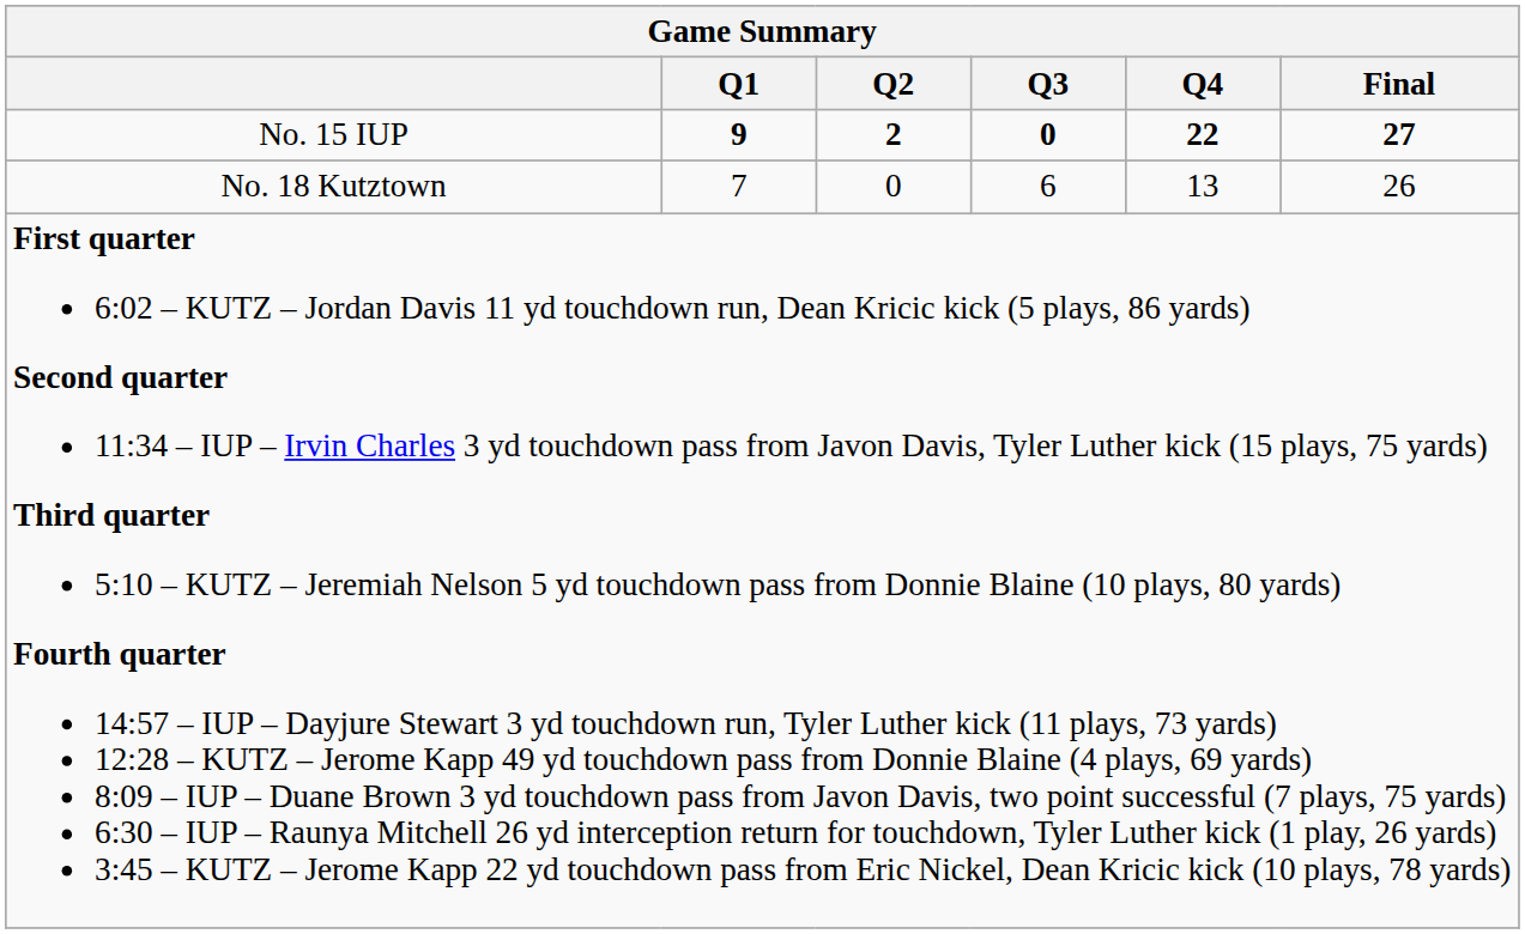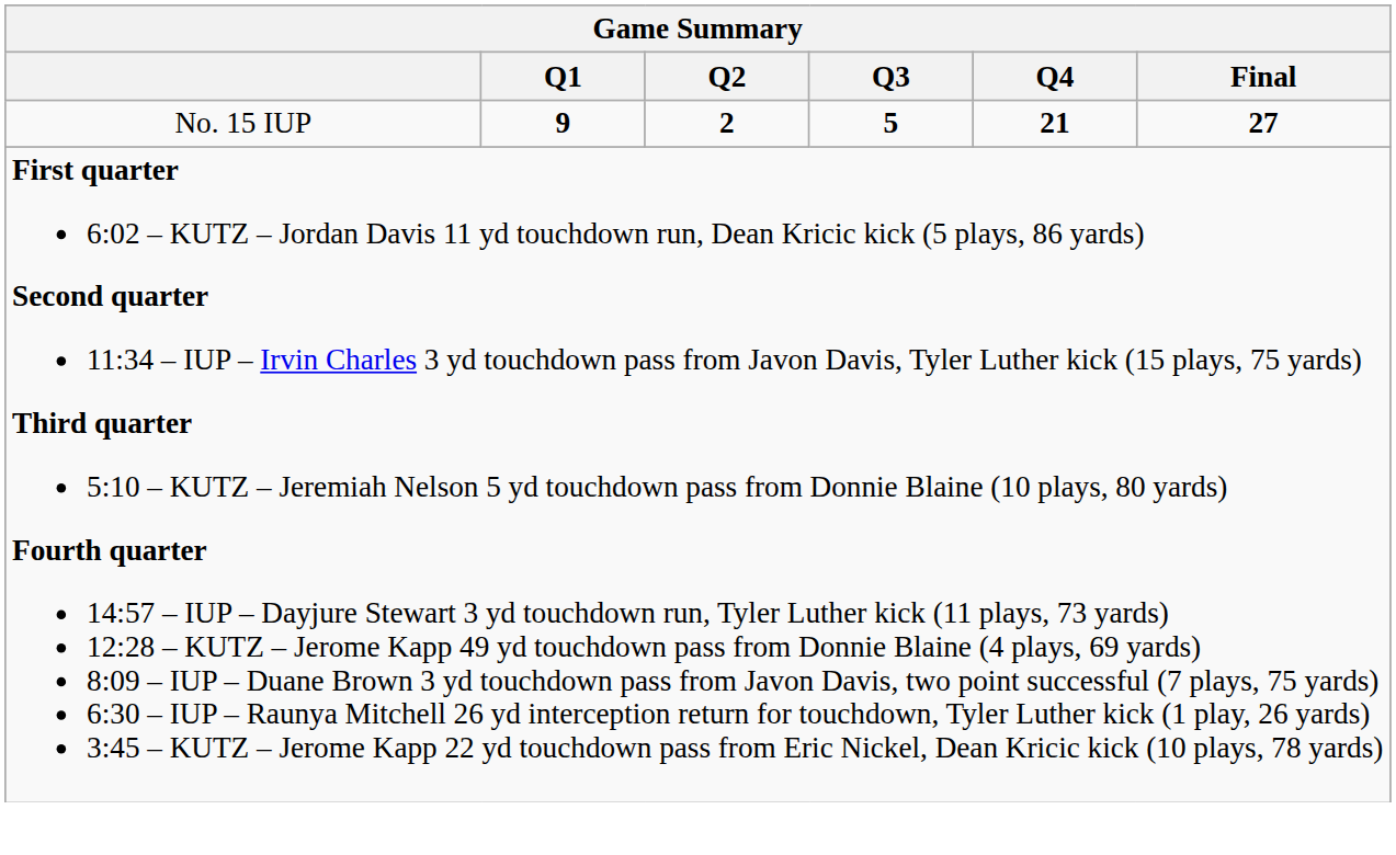No. 15 IUP | Q3: 0 -> 5
No. 15 IUP | Q4: 22 -> 21
- row: No. 18 Kutztown | 7 | 0 | 6 | 13 | 26
